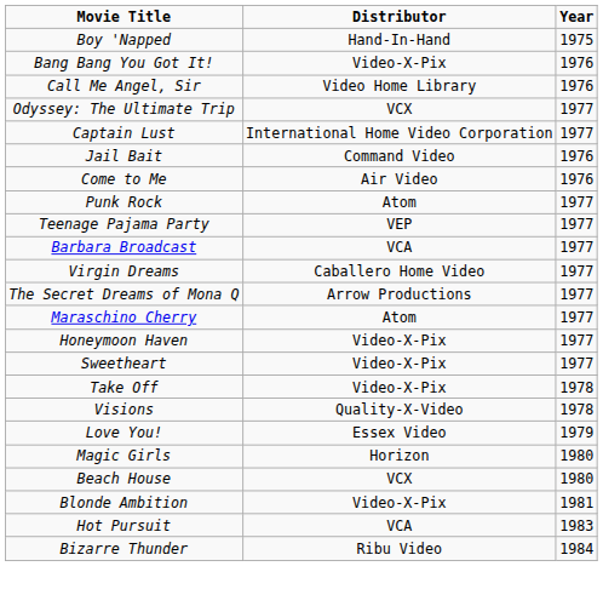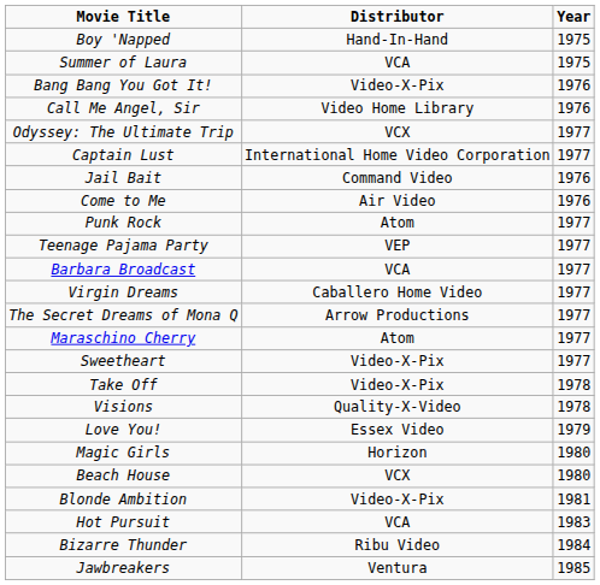+ row: Summer of Laura | VCA | 1975
- row: Honeymoon Haven | Video-X-Pix | 1977
+ row: Jawbreakers | Ventura | 1985
